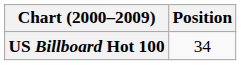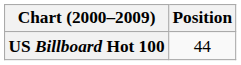US Billboard Hot 100 | Position: 34 -> 44
